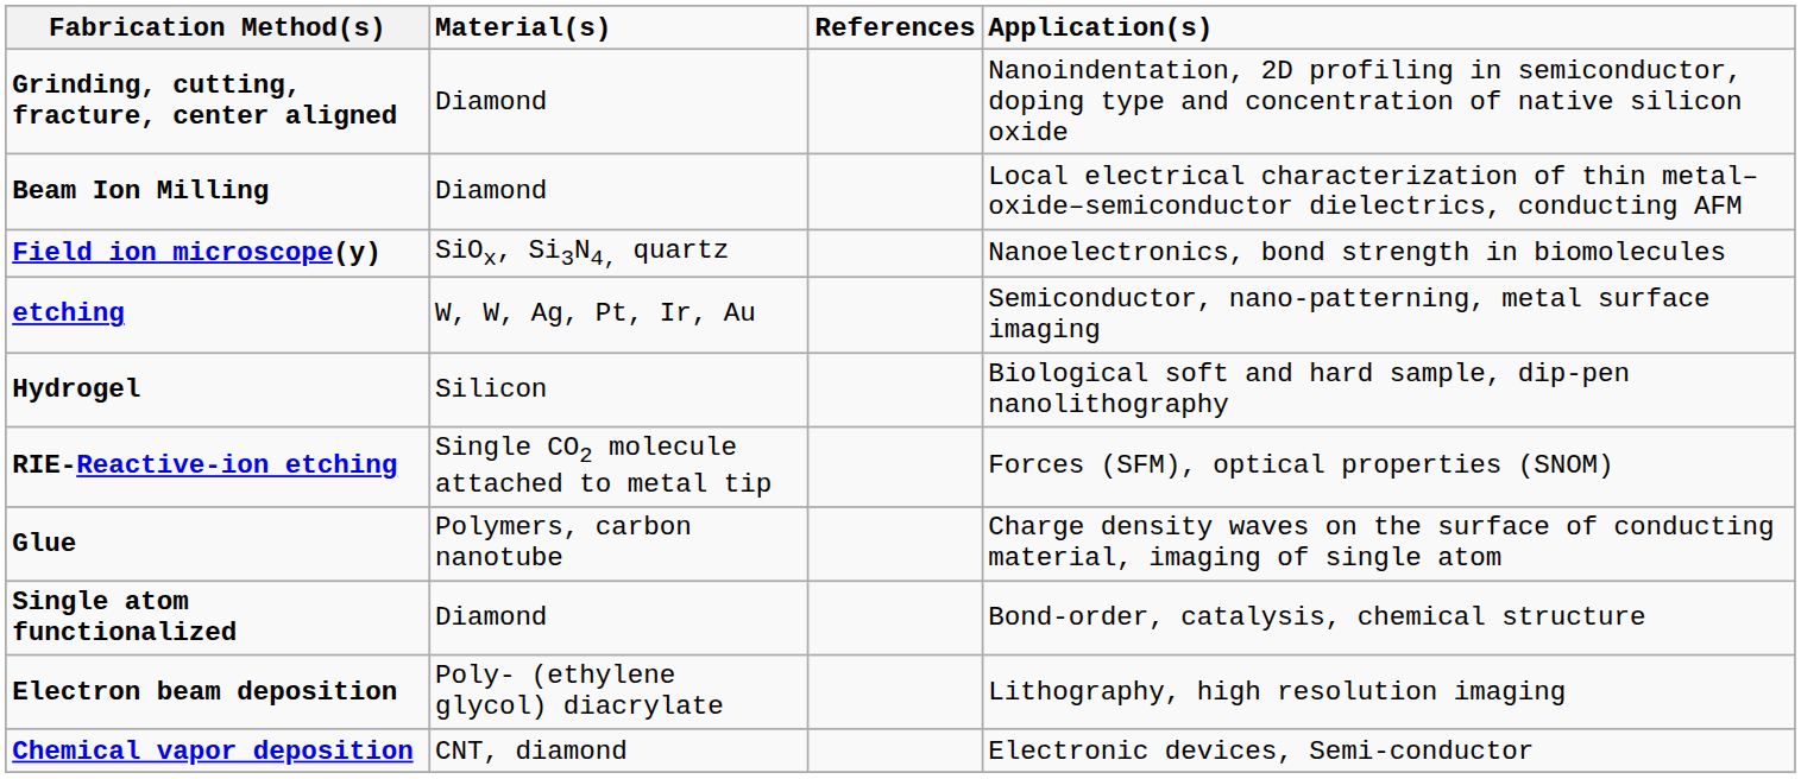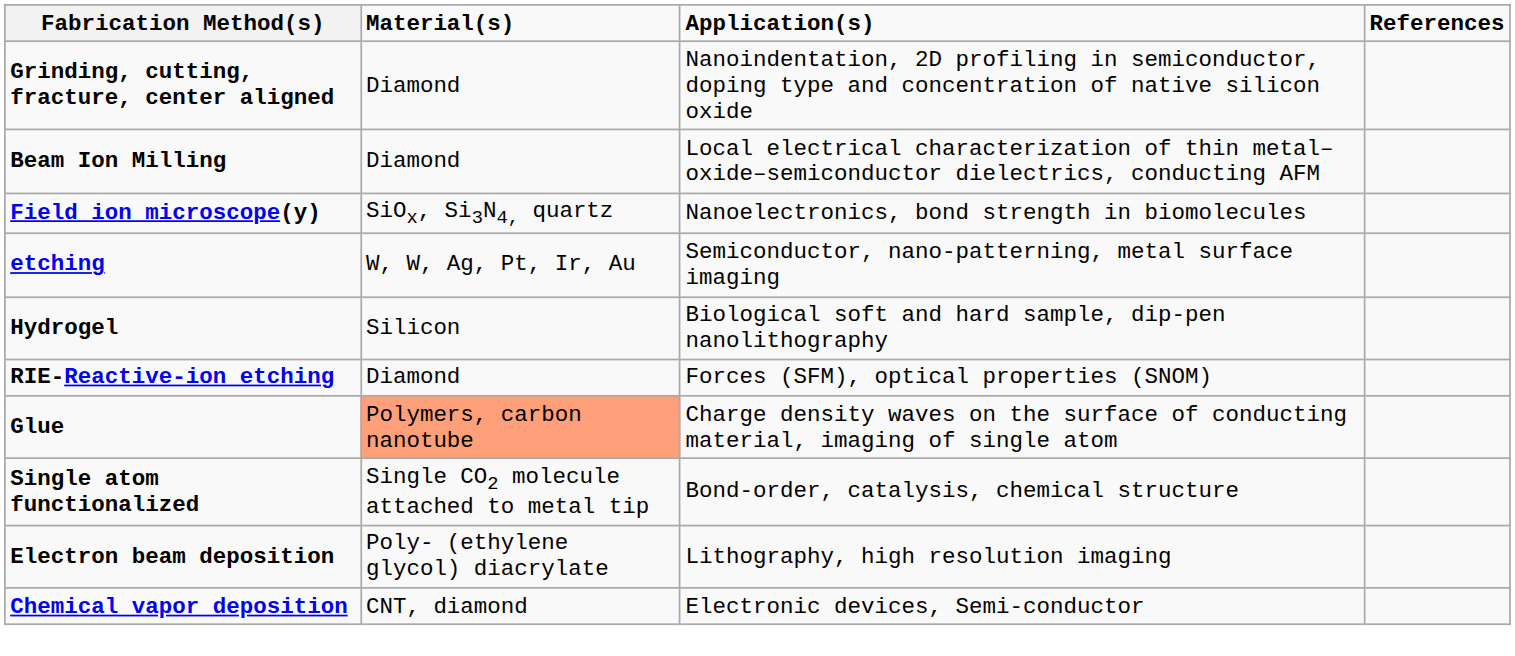columns swapped: Application(s) <-> References
RIE-Reactive-ion etching | Material(s): Single CO2 molecule attached to metal tip -> Diamond
Glue | Material(s): no background -> lightsalmon background
Single atom functionalized | Material(s): Diamond -> Single CO2 molecule attached to metal tip
